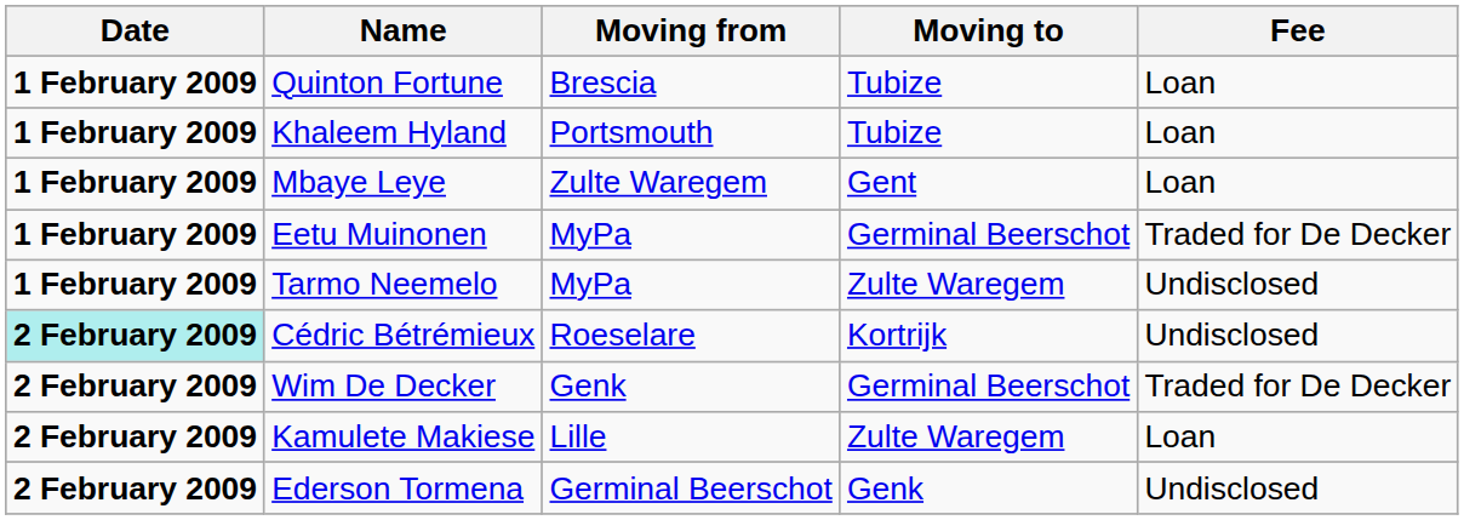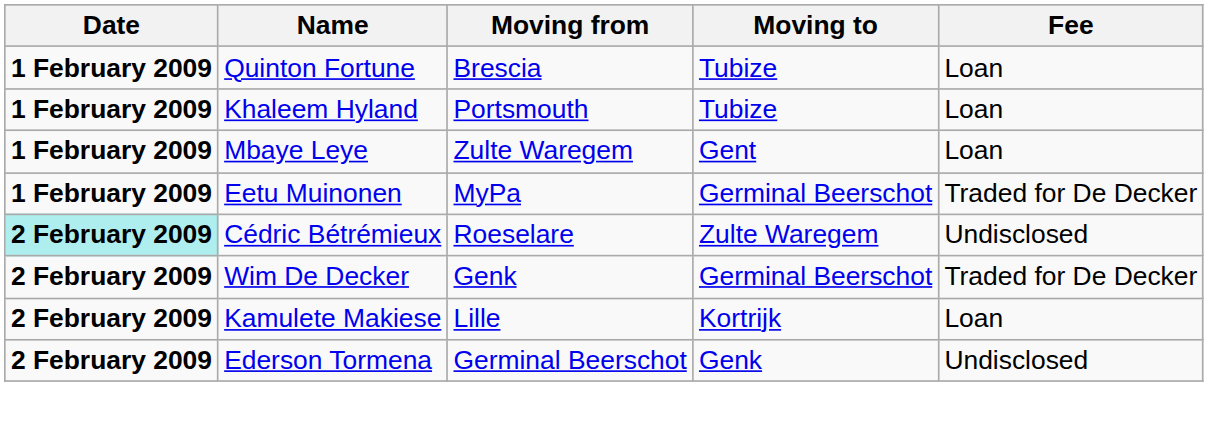- row: 1 February 2009 | Tarmo Neemelo | MyPa | Zulte Waregem | Undisclosed
Cédric Bétrémieux | Moving to: Kortrijk -> Zulte Waregem
Kamulete Makiese | Moving to: Zulte Waregem -> Kortrijk
